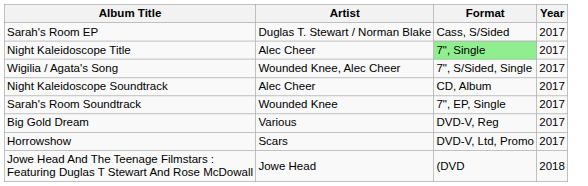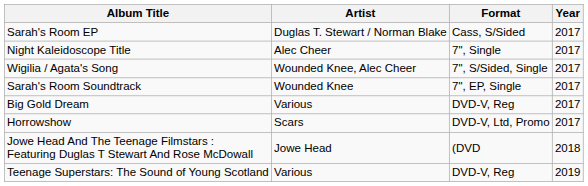Night Kaleidoscope Title | Format: lightgreen background -> no background
- row: Night Kaleidoscope Soundtrack | Alec Cheer | CD, Album | 2017
+ row: Teenage Superstars: The Sound of Young Scotland | Various | DVD-V, Reg | 2019
